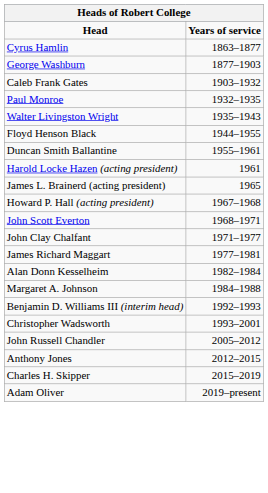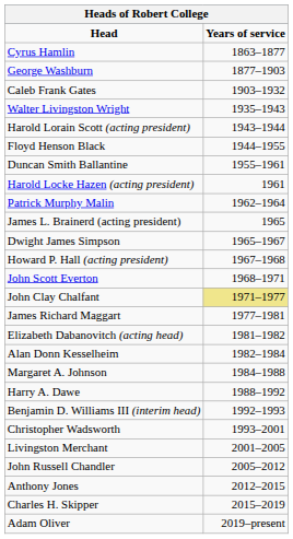- row: Paul Monroe | 1932–1935
+ row: Harold Lorain Scott (acting president) | 1943–1944
+ row: Patrick Murphy Malin | 1962–1964
+ row: Dwight James Simpson | 1965–1967
John Clay Chalfant | Years of service: no background -> khaki background
+ row: Elizabeth Dabanovitch (acting head) | 1981–1982
+ row: Harry A. Dawe | 1988–1992
+ row: Livingston Merchant | 2001–2005
